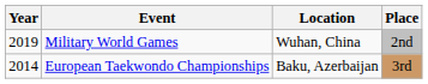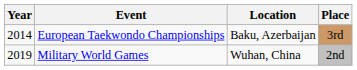rows swapped: European Taekwondo Championships <-> Military World Games
